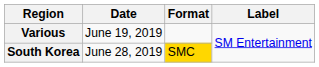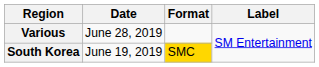Various | Date: June 19, 2019 -> June 28, 2019
South Korea | Date: June 28, 2019 -> June 19, 2019
